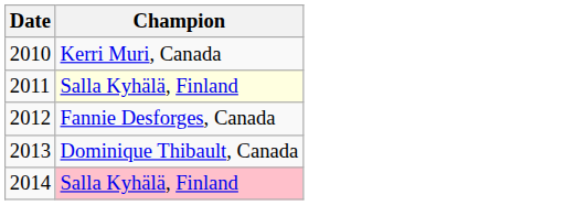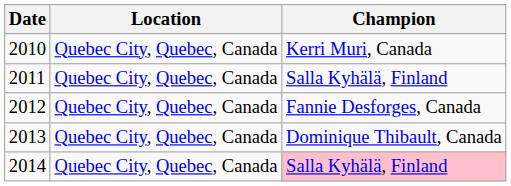+ column: Location | Quebec City, Quebec, Canada | Quebec City, Quebec, Canada | Quebec City, Quebec, Canada | Quebec City, Quebec, Canada | Quebec City, Quebec, Canada
2011 | Champion: lightyellow background -> no background
